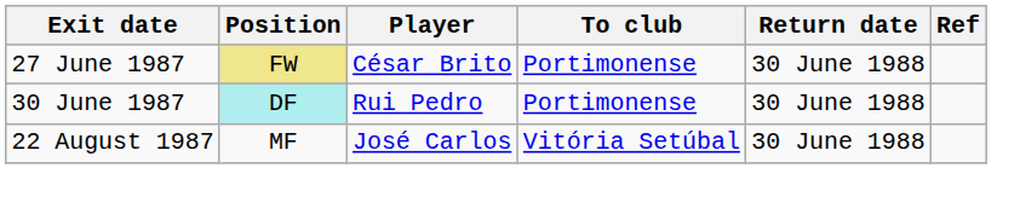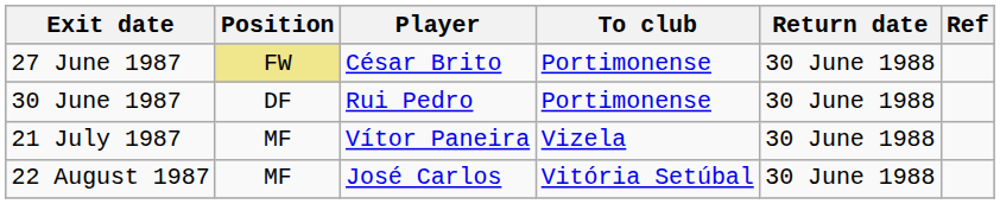30 June 1987 | Position: paleturquoise background -> no background
+ row: 21 July 1987 | MF | Vítor Paneira | Vizela | 30 June 1988
